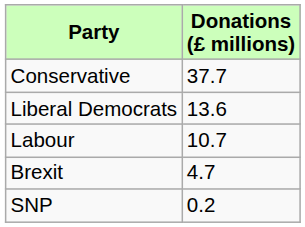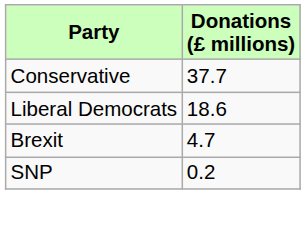Liberal Democrats | Donations (£ millions): 13.6 -> 18.6
- row: Labour | 10.7
